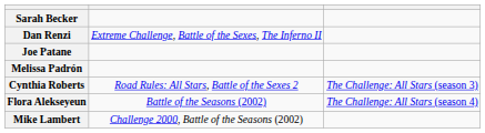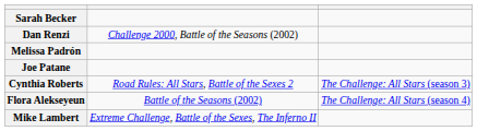Dan Renzi | column 2: Extreme Challenge, Battle of the Sexes, The Inferno II -> Challenge 2000, Battle of the Seasons (2002)
rows swapped: Melissa Padrón <-> Joe Patane
Mike Lambert | column 2: Challenge 2000, Battle of the Seasons (2002) -> Extreme Challenge, Battle of the Sexes, The Inferno II
